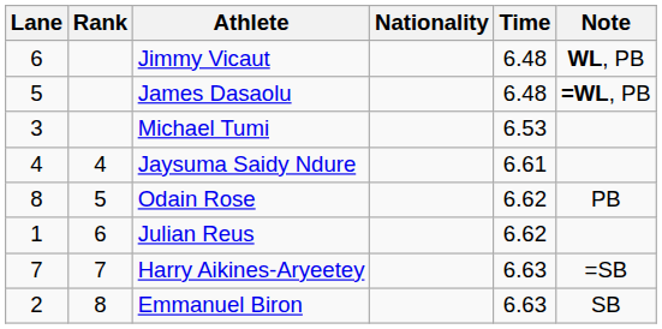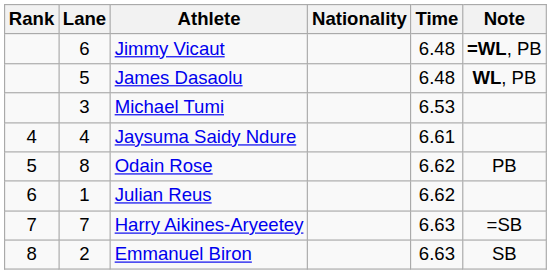columns swapped: Rank <-> Lane
Jimmy Vicaut | Note: WL, PB -> =WL, PB
James Dasaolu | Note: =WL, PB -> WL, PB
